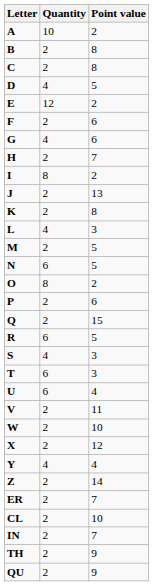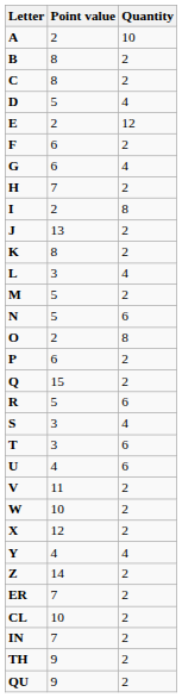columns swapped: Point value <-> Quantity
